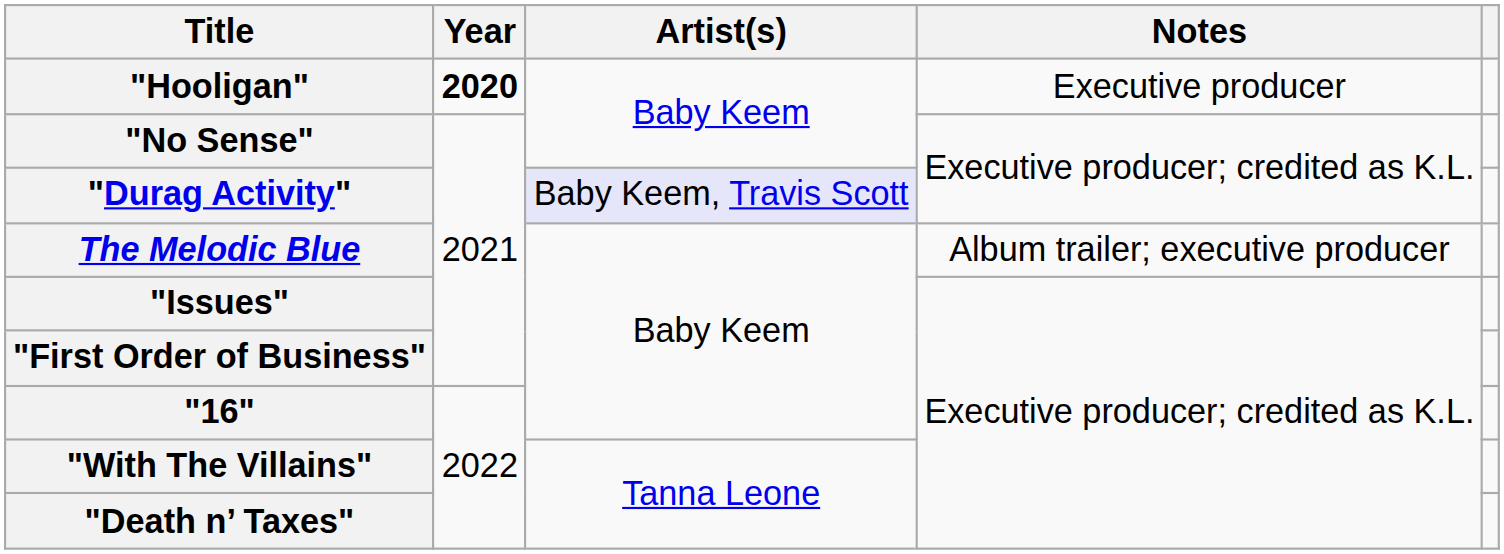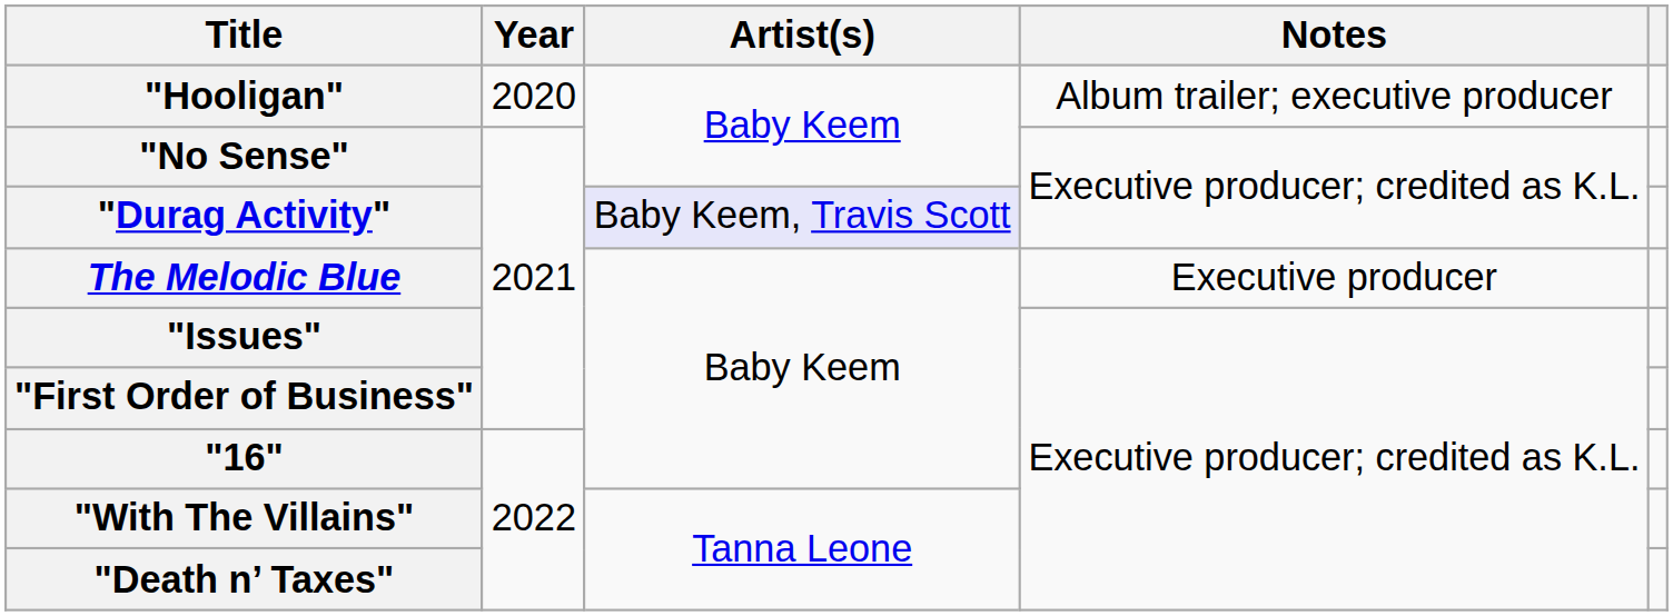"Hooligan" | Year: bold -> normal
"Hooligan" | Notes: Executive producer -> Album trailer; executive producer
The Melodic Blue | Notes: Album trailer; executive producer -> Executive producer
